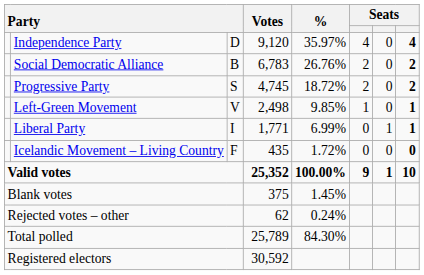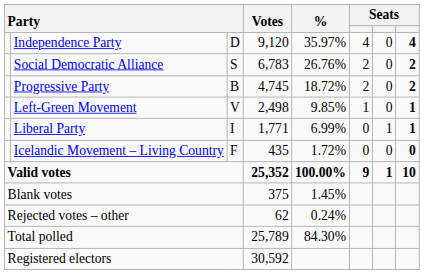Social Democratic Alliance | column 3: B -> S
Progressive Party | column 3: S -> B
